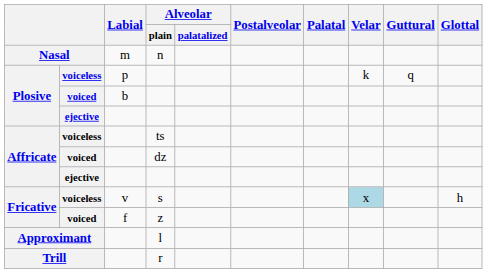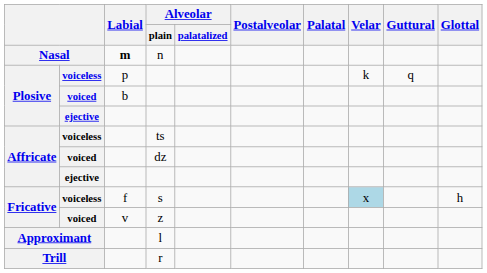n | Labial: normal -> bold
s | Labial: v -> f
z | Labial: f -> v
